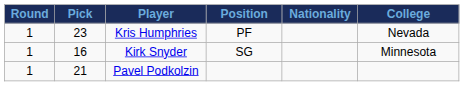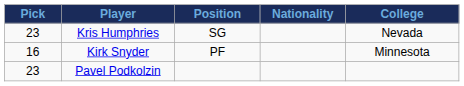- column: Round | 1 | 1 | 1
Kris Humphries | Position: PF -> SG
Kirk Snyder | Position: SG -> PF
Pavel Podkolzin | Pick: 21 -> 23
